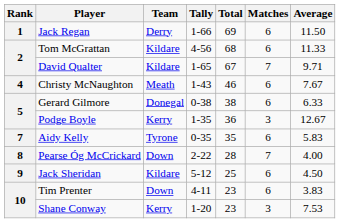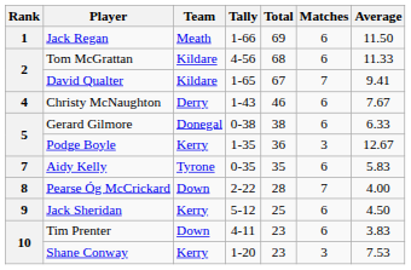Jack Regan | Team: Derry -> Meath
David Qualter | Average: 9.71 -> 9.41
Christy McNaughton | Team: Meath -> Derry
Jack Sheridan | Team: Kildare -> Kerry
